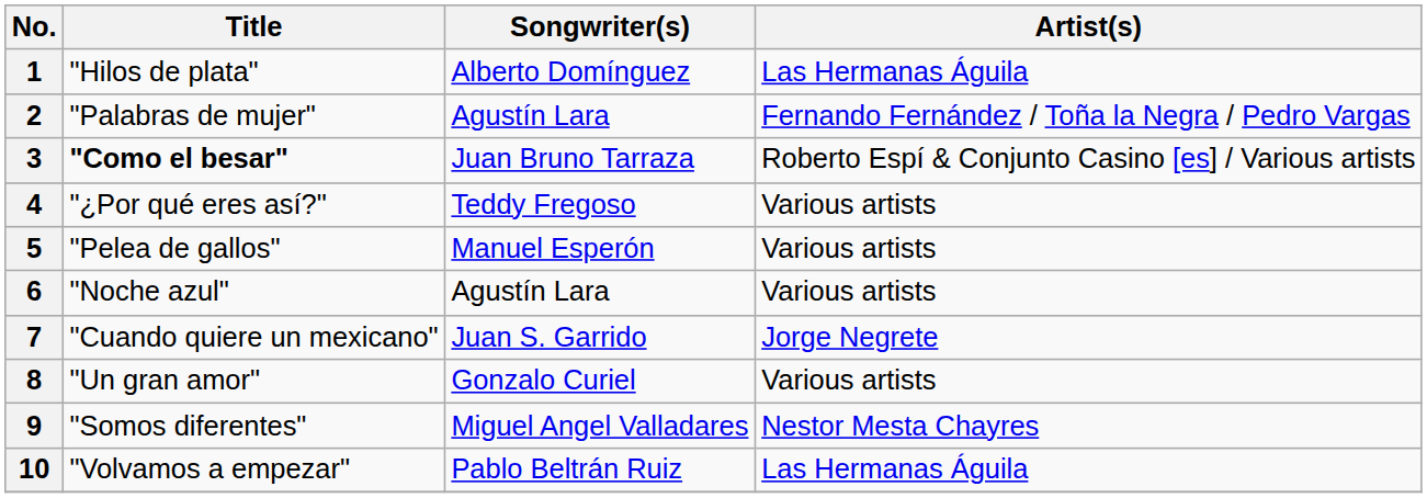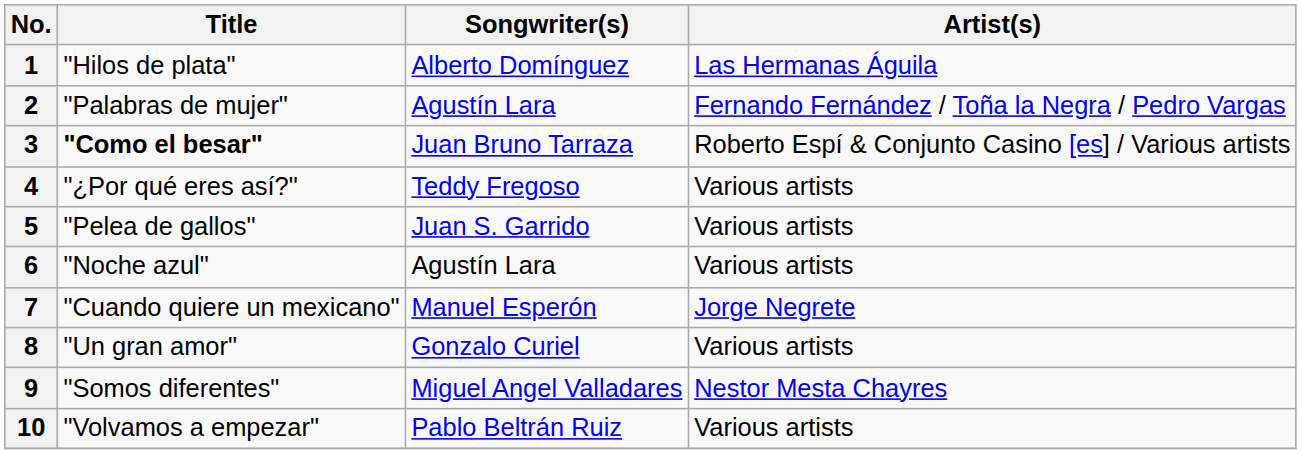5 | Songwriter(s): Manuel Esperón -> Juan S. Garrido
7 | Songwriter(s): Juan S. Garrido -> Manuel Esperón
10 | Artist(s): Las Hermanas Águila -> Various artists
